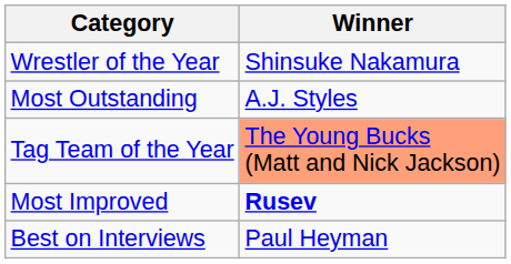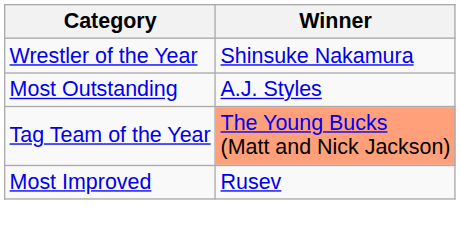Most Improved | Winner: bold -> normal
- row: Best on Interviews | Paul Heyman
